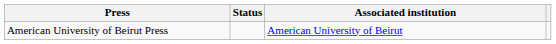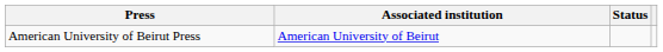columns swapped: Associated institution <-> Status
